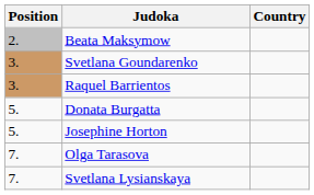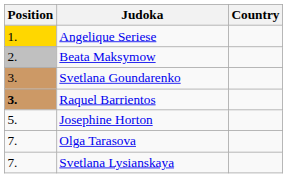+ row: 1. | Angelique Seriese
Raquel Barrientos | Position: normal -> bold
- row: 5. | Donata Burgatta
